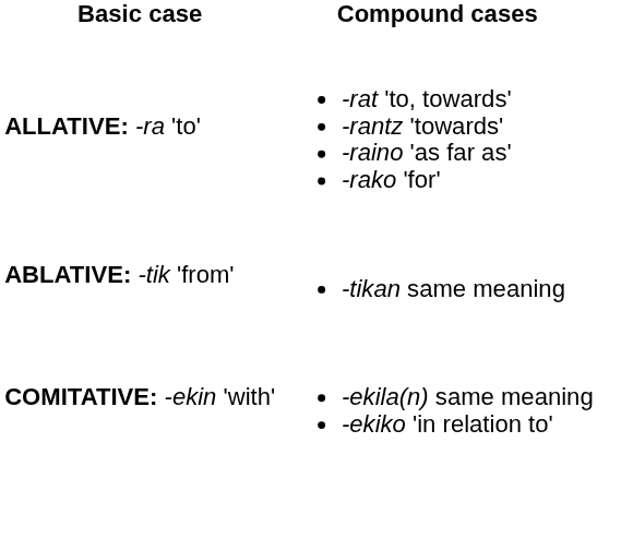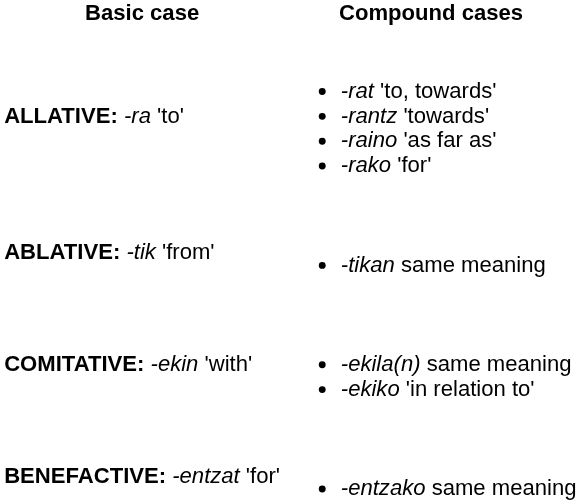+ row: BENEFACTIVE: -entzat 'for' | -entzako same meaning
